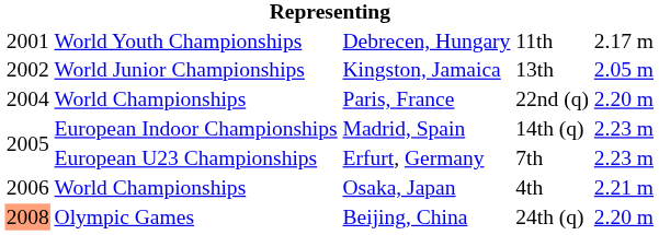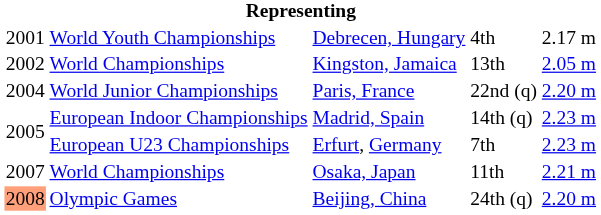Debrecen, Hungary | column 4: 11th -> 4th
Kingston, Jamaica | column 2: World Junior Championships -> World Championships
Paris, France | column 2: World Championships -> World Junior Championships
Osaka, Japan | column 1: 2006 -> 2007
Osaka, Japan | column 4: 4th -> 11th
